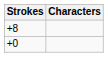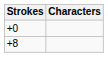rows swapped: +0 <-> +8
